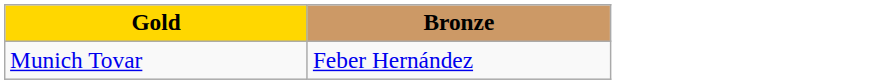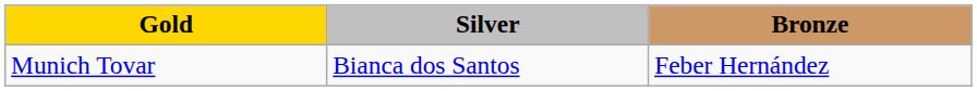+ column: Silver | Bianca dos Santos
